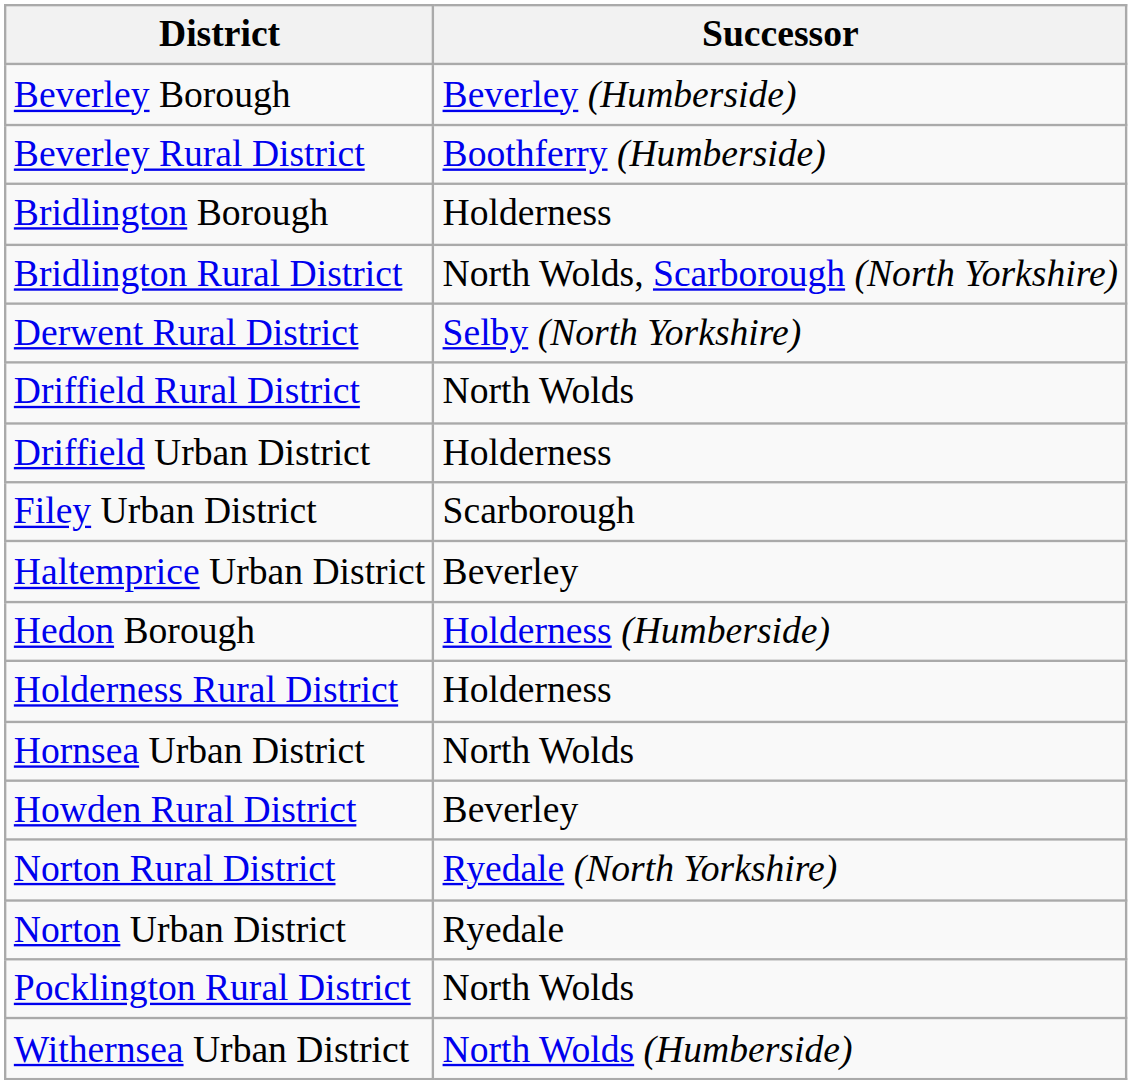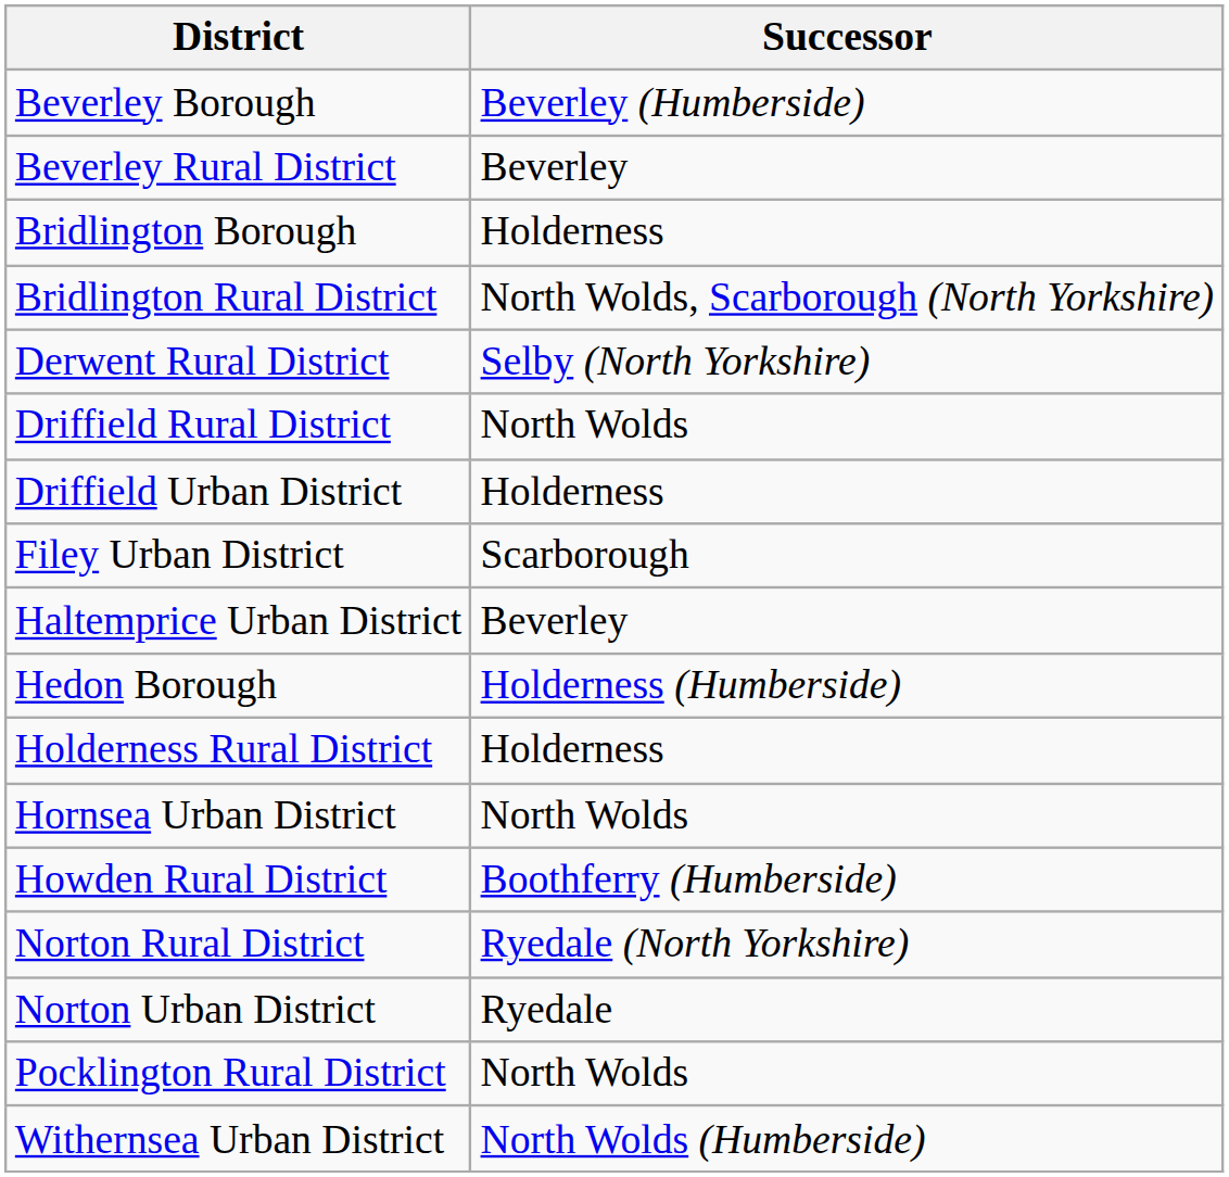Beverley Rural District | Successor: Boothferry (Humberside) -> Beverley
Howden Rural District | Successor: Beverley -> Boothferry (Humberside)
